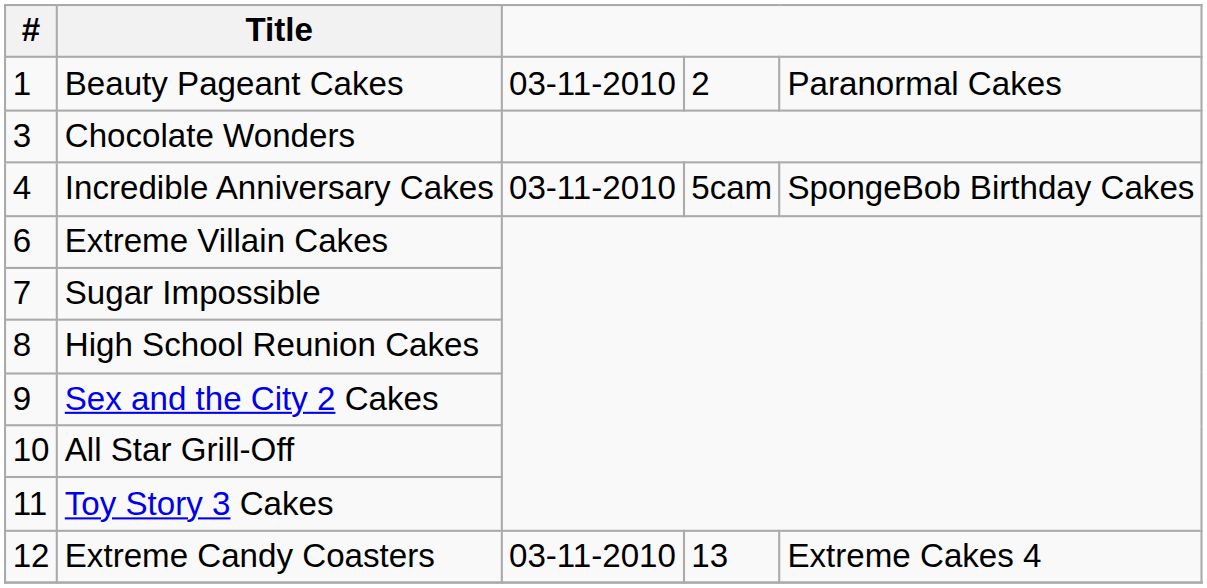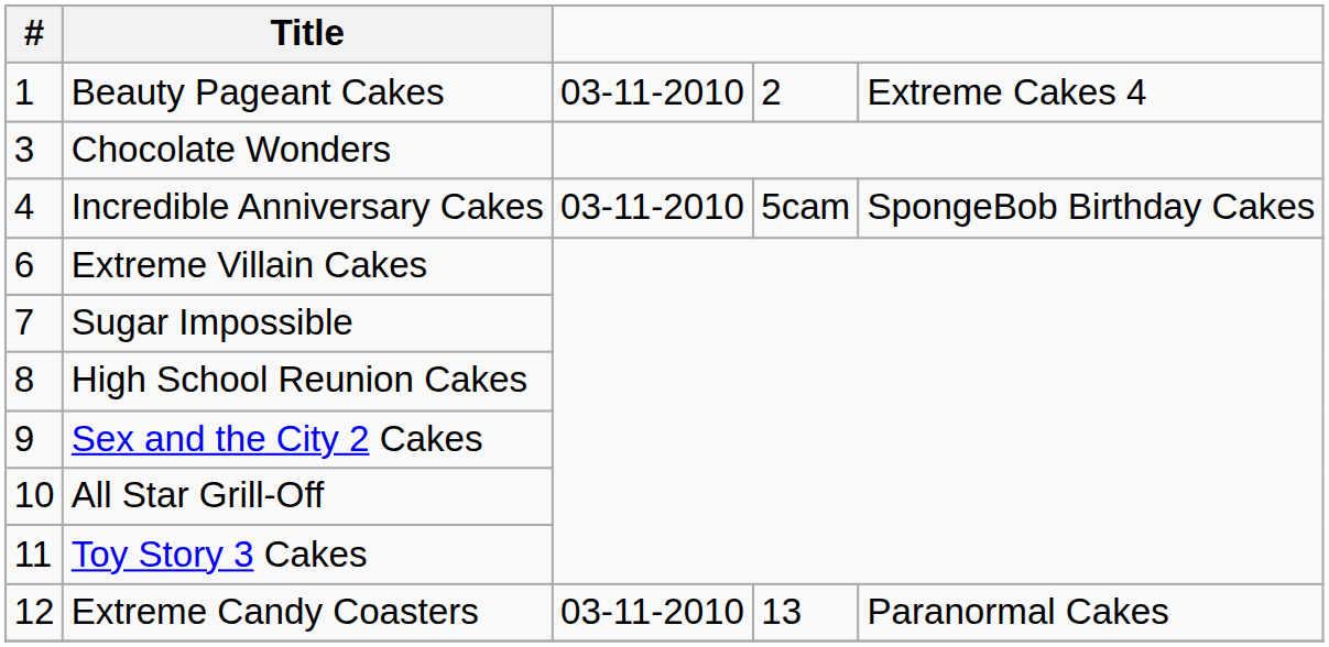Beauty Pageant Cakes | column 5: Paranormal Cakes -> Extreme Cakes 4
Extreme Candy Coasters | column 5: Extreme Cakes 4 -> Paranormal Cakes
